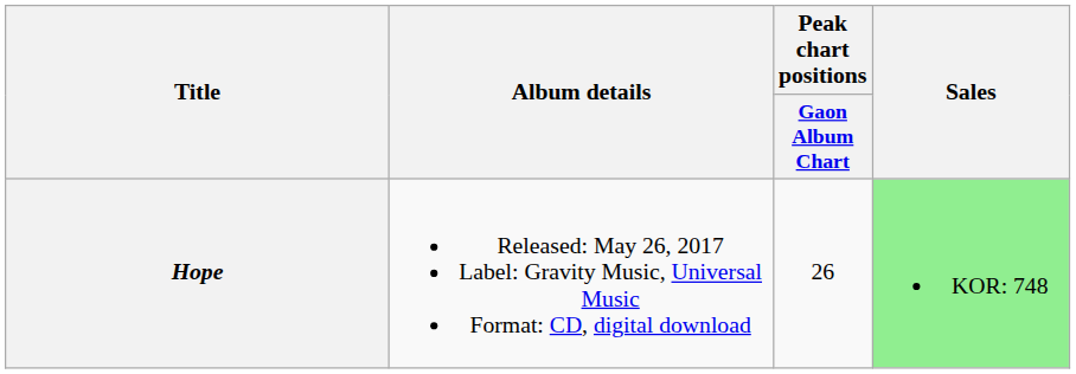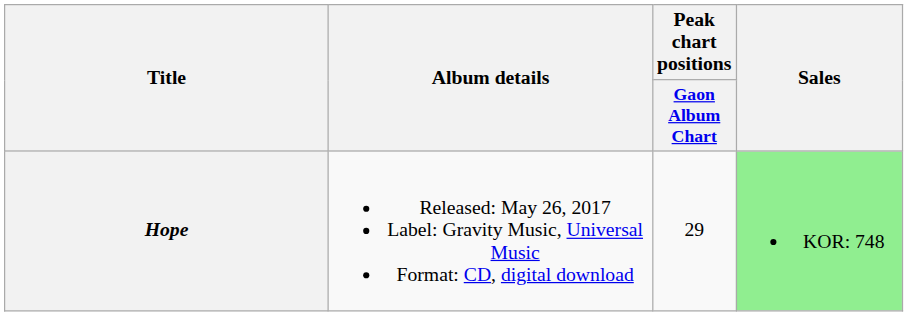Hope | Peak chart positions / Gaon Album Chart: 26 -> 29
